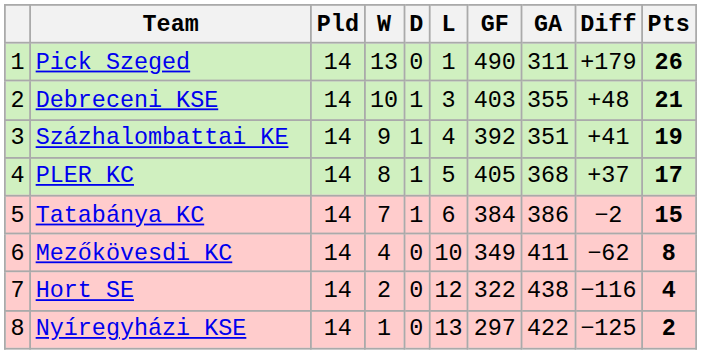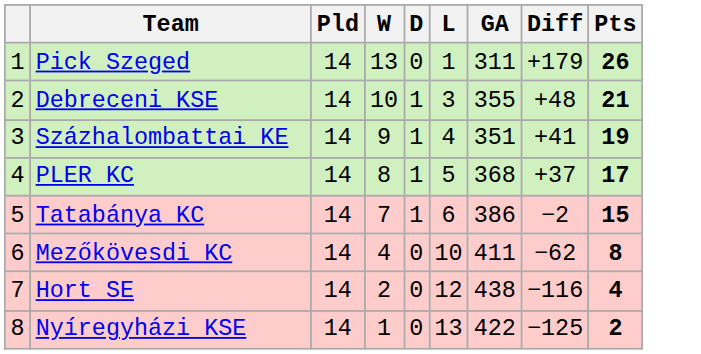- column: GF | 490 | 403 | 392 | 405 | 384 | 349 | 322 | 297
